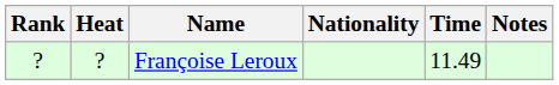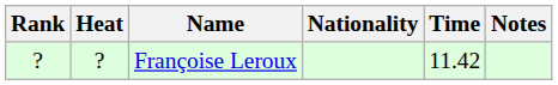Françoise Leroux | Time: 11.49 -> 11.42
